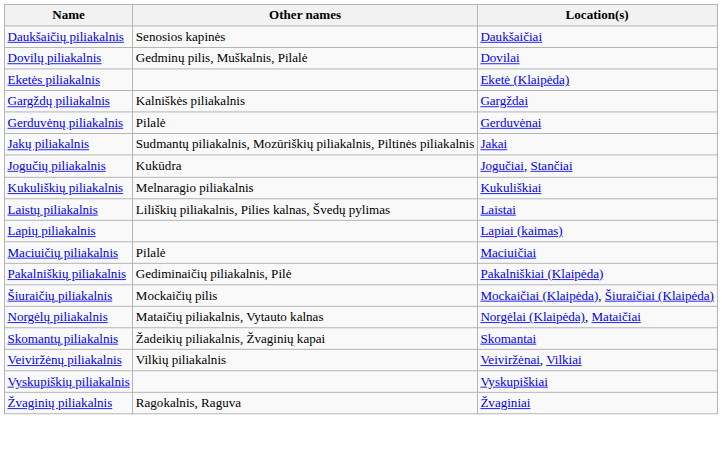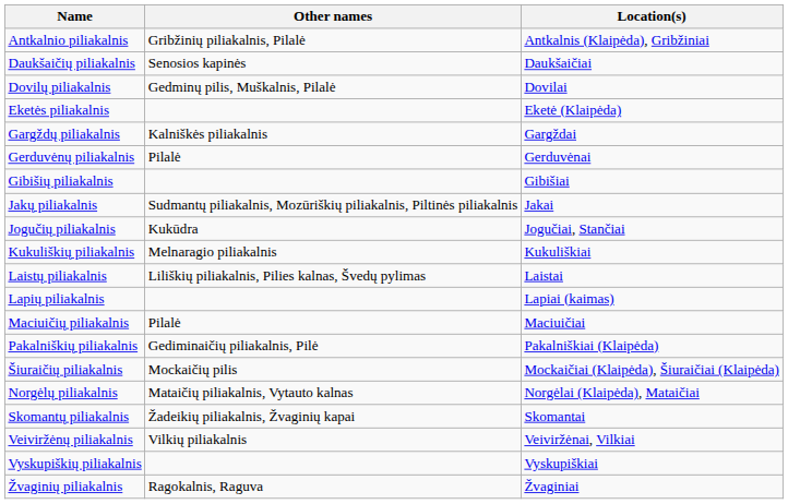+ row: Antkalnio piliakalnis | Gribžinių piliakalnis, Pilalė | Antkalnis (Klaipėda), Gribžiniai
+ row: Gibišių piliakalnis | Gibišiai
